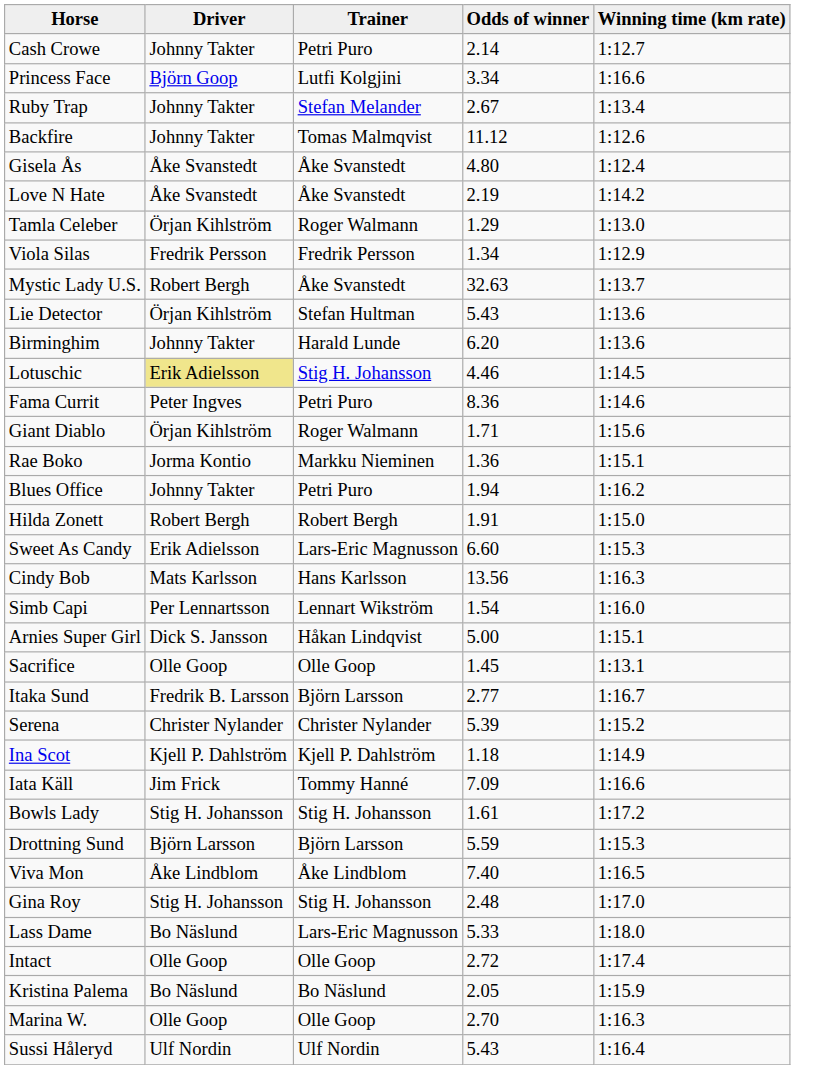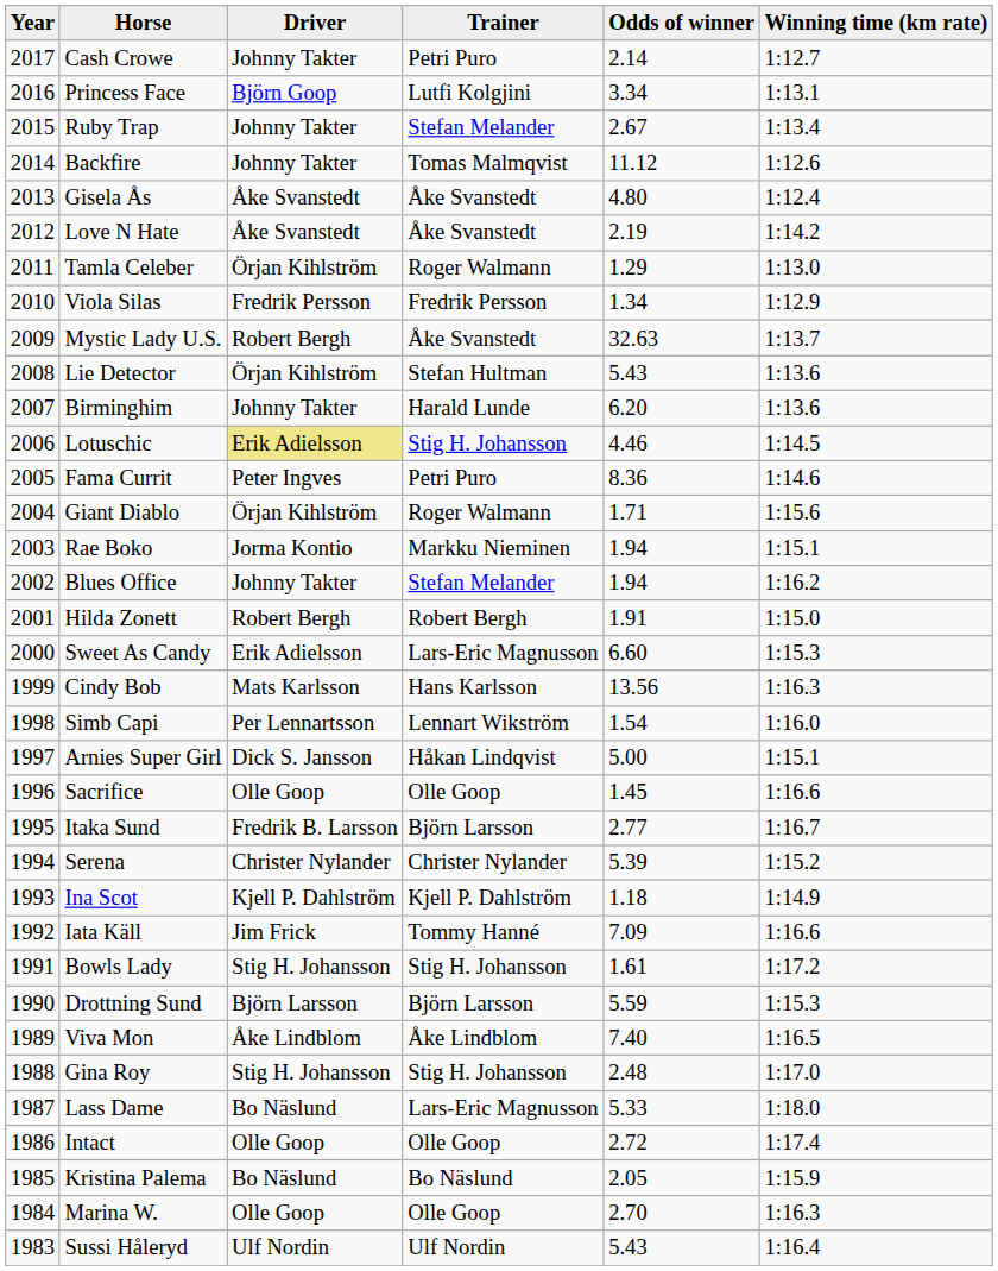+ column: Year | 2017 | 2016 | 2015 | 2014 | 2013 | 2012 | 2011 | 2010 | 2009 | 2008 | 2007 | 2006 | 2005 | 2004 | 2003 | 2002 | 2001 | 2000 | 1999 | 1998 | 1997 | 1996 | 1995 | 1994 | 1993 | 1992 | 1991 | 1990 | 1989 | 1988 | 1987 | 1986 | 1985 | 1984 | 1983
Princess Face | Winning time (km rate): 1:16.6 -> 1:13.1
Rae Boko | Odds of winner: 1.36 -> 1.94
Blues Office | Trainer: Petri Puro -> Stefan Melander
Sacrifice | Winning time (km rate): 1:13.1 -> 1:16.6
